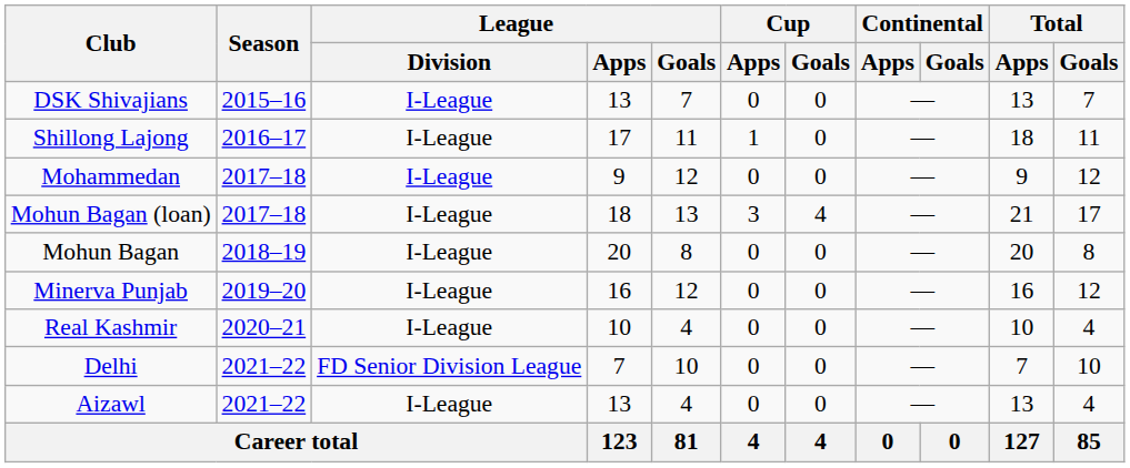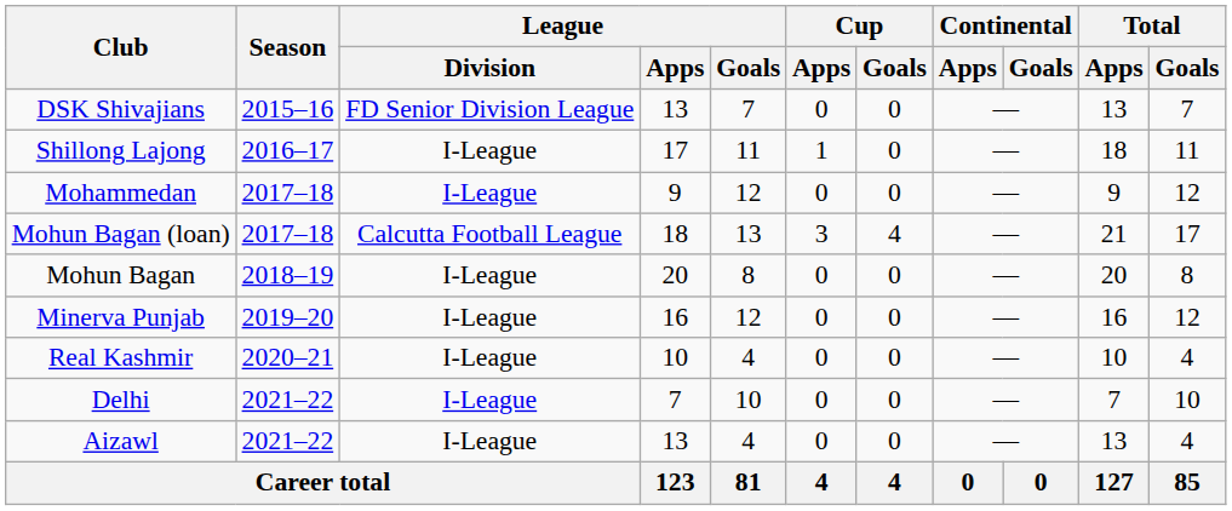DSK Shivajians | League / Division: I-League -> FD Senior Division League
Mohun Bagan (loan) | League / Division: I-League -> Calcutta Football League
Delhi | League / Division: FD Senior Division League -> I-League
